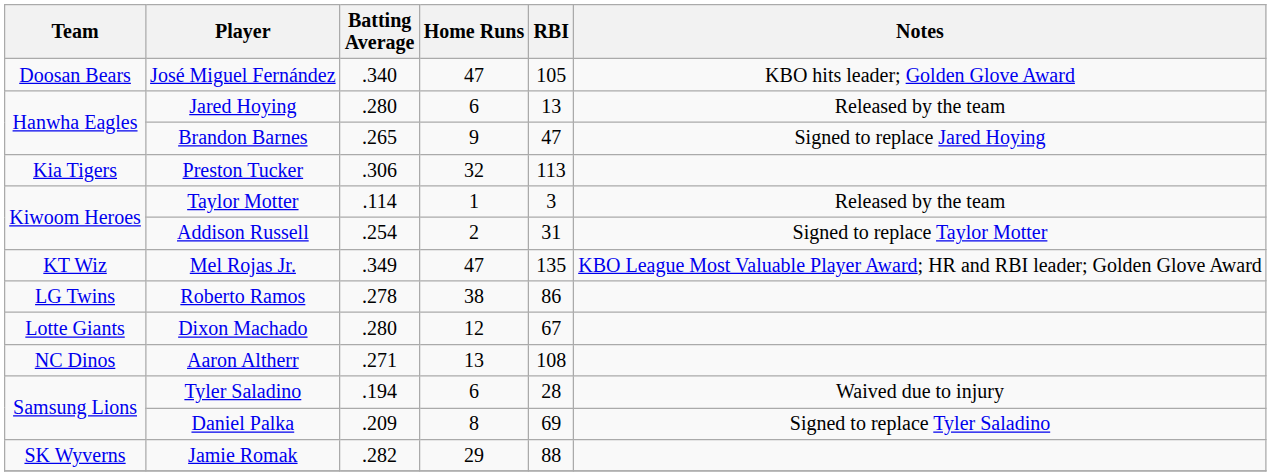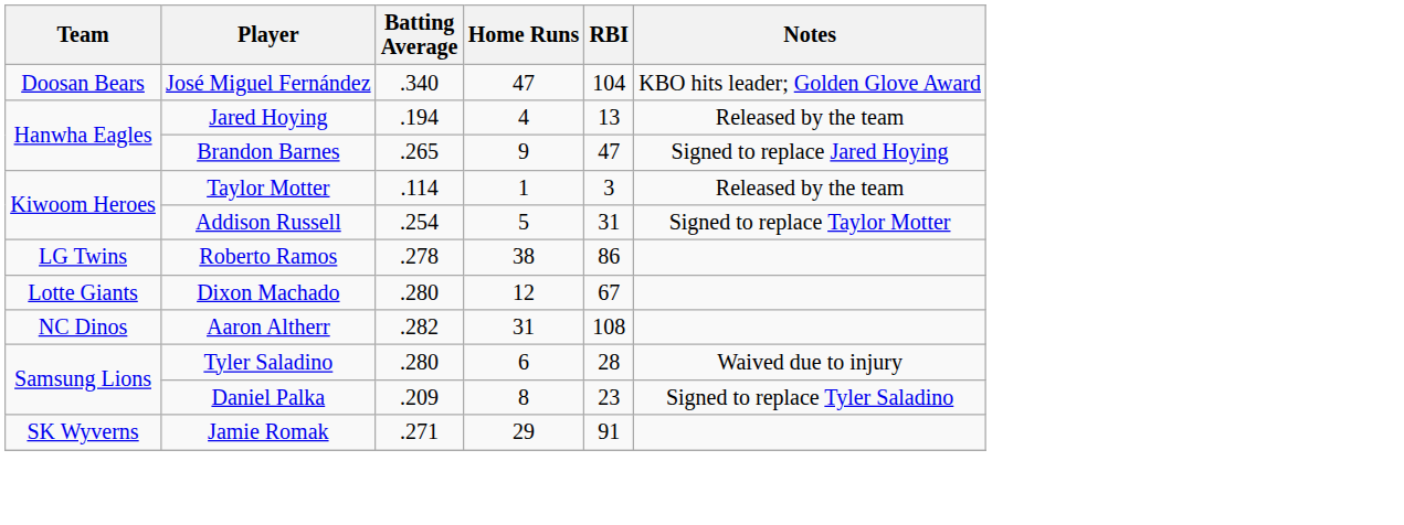José Miguel Fernández | RBI: 105 -> 104
Jared Hoying | Batting Average: .280 -> .194
Jared Hoying | Home Runs: 6 -> 4
- row: Kia Tigers | Preston Tucker | .306 | 32 | 113
Addison Russell | Home Runs: 2 -> 5
- row: KT Wiz | Mel Rojas Jr. | .349 | 47 | 135 | KBO League Most Valuable Player Award; HR and RBI leader; Golden Glove Award
Aaron Altherr | Batting Average: .271 -> .282
Aaron Altherr | Home Runs: 13 -> 31
Tyler Saladino | Batting Average: .194 -> .280
Daniel Palka | RBI: 69 -> 23
Jamie Romak | Batting Average: .282 -> .271
Jamie Romak | RBI: 88 -> 91
